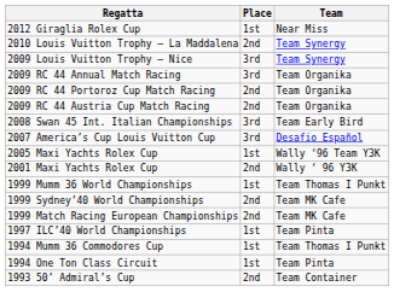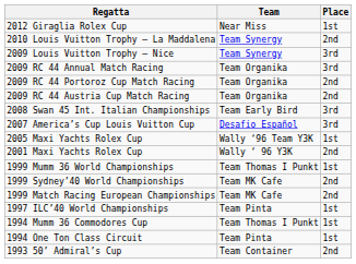columns swapped: Team <-> Place
